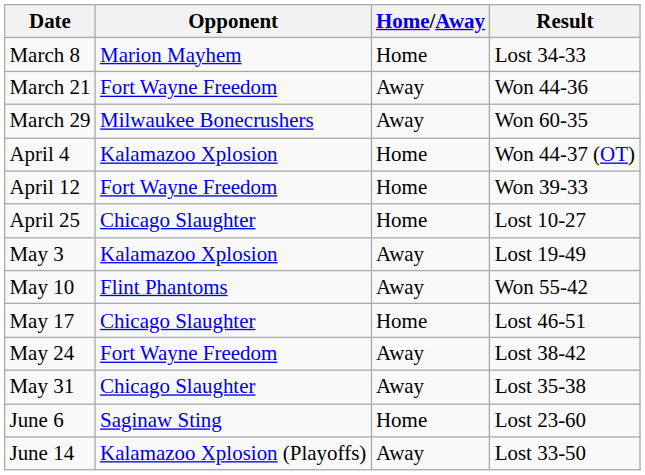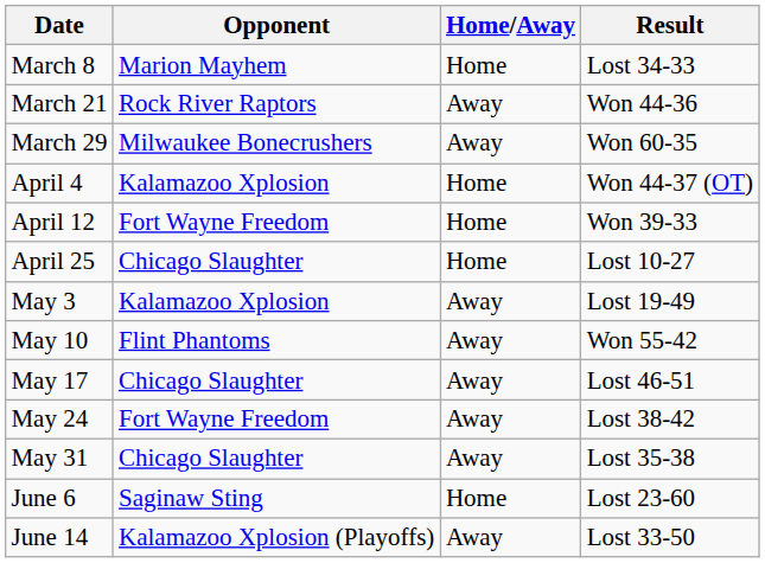March 21 | Opponent: Fort Wayne Freedom -> Rock River Raptors
May 17 | Home/Away: Home -> Away
